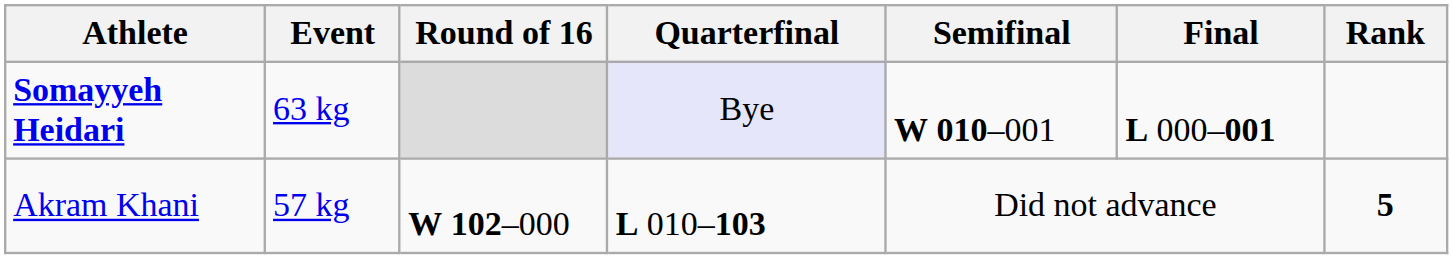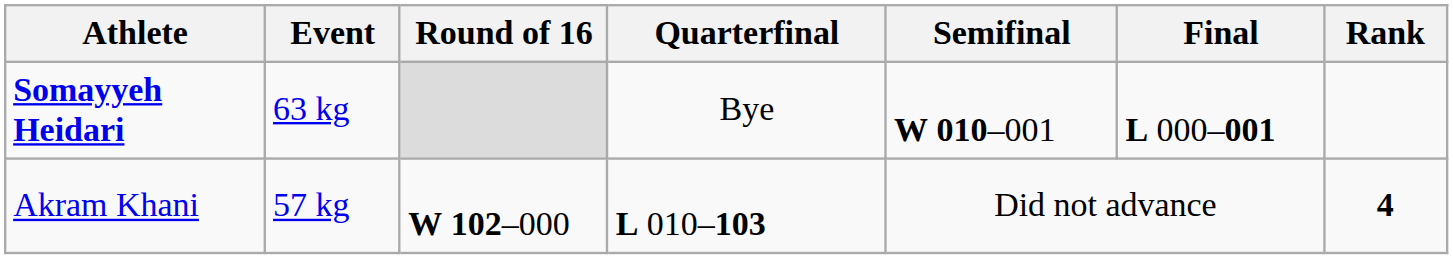Somayyeh Heidari | Quarterfinal: lavender background -> no background
Akram Khani | Rank: 5 -> 4
